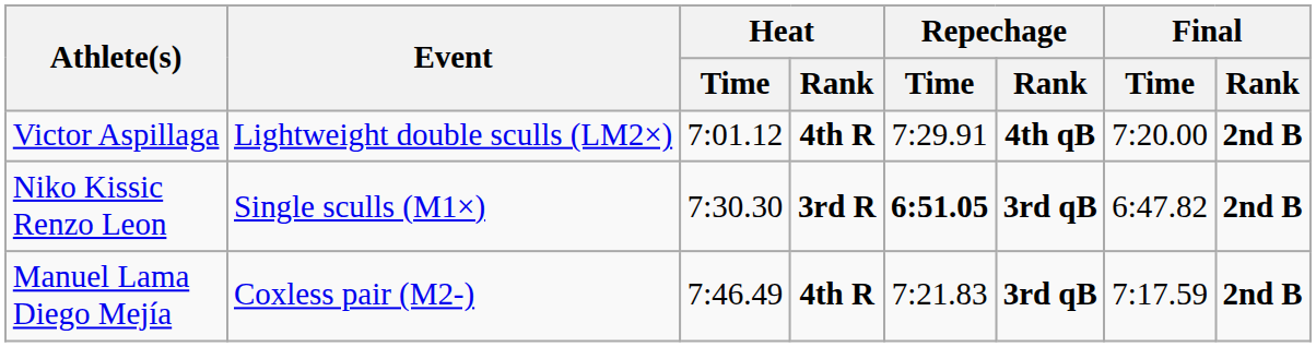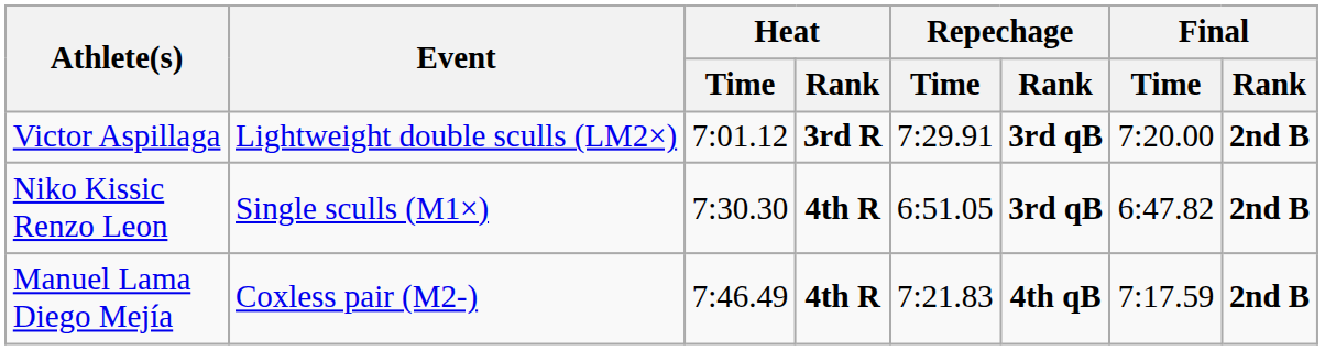Victor Aspillaga | Heat / Rank: 4th R -> 3rd R
Victor Aspillaga | Repechage / Rank: 4th qB -> 3rd qB
Niko Kissic Renzo Leon | Heat / Rank: 3rd R -> 4th R
Niko Kissic Renzo Leon | Repechage / Time: bold -> normal
Manuel Lama Diego Mejía | Repechage / Rank: 3rd qB -> 4th qB
